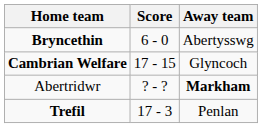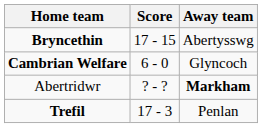Bryncethin | Score: 6 - 0 -> 17 - 15
Cambrian Welfare | Score: 17 - 15 -> 6 - 0
